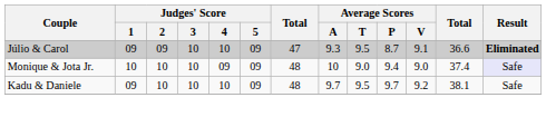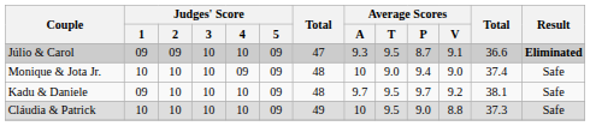Monique & Jota Jr. | Result: lavender background -> no background
+ row: Cláudia & Patrick | 10 | 10 | 10 | 10 | 09 | 49 | 10 | 9.5 | 9.0 | 8.8 | 37.3 | Safe
